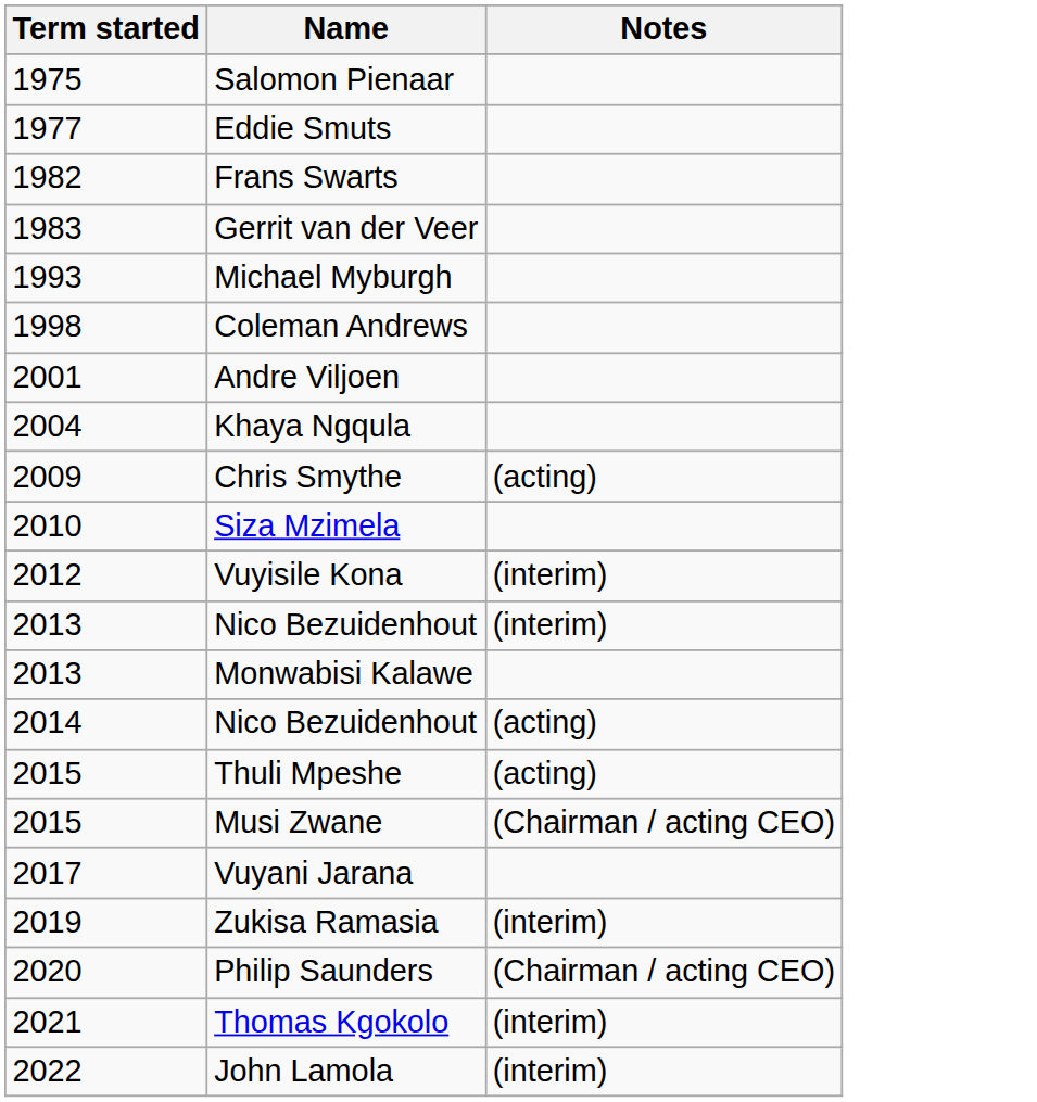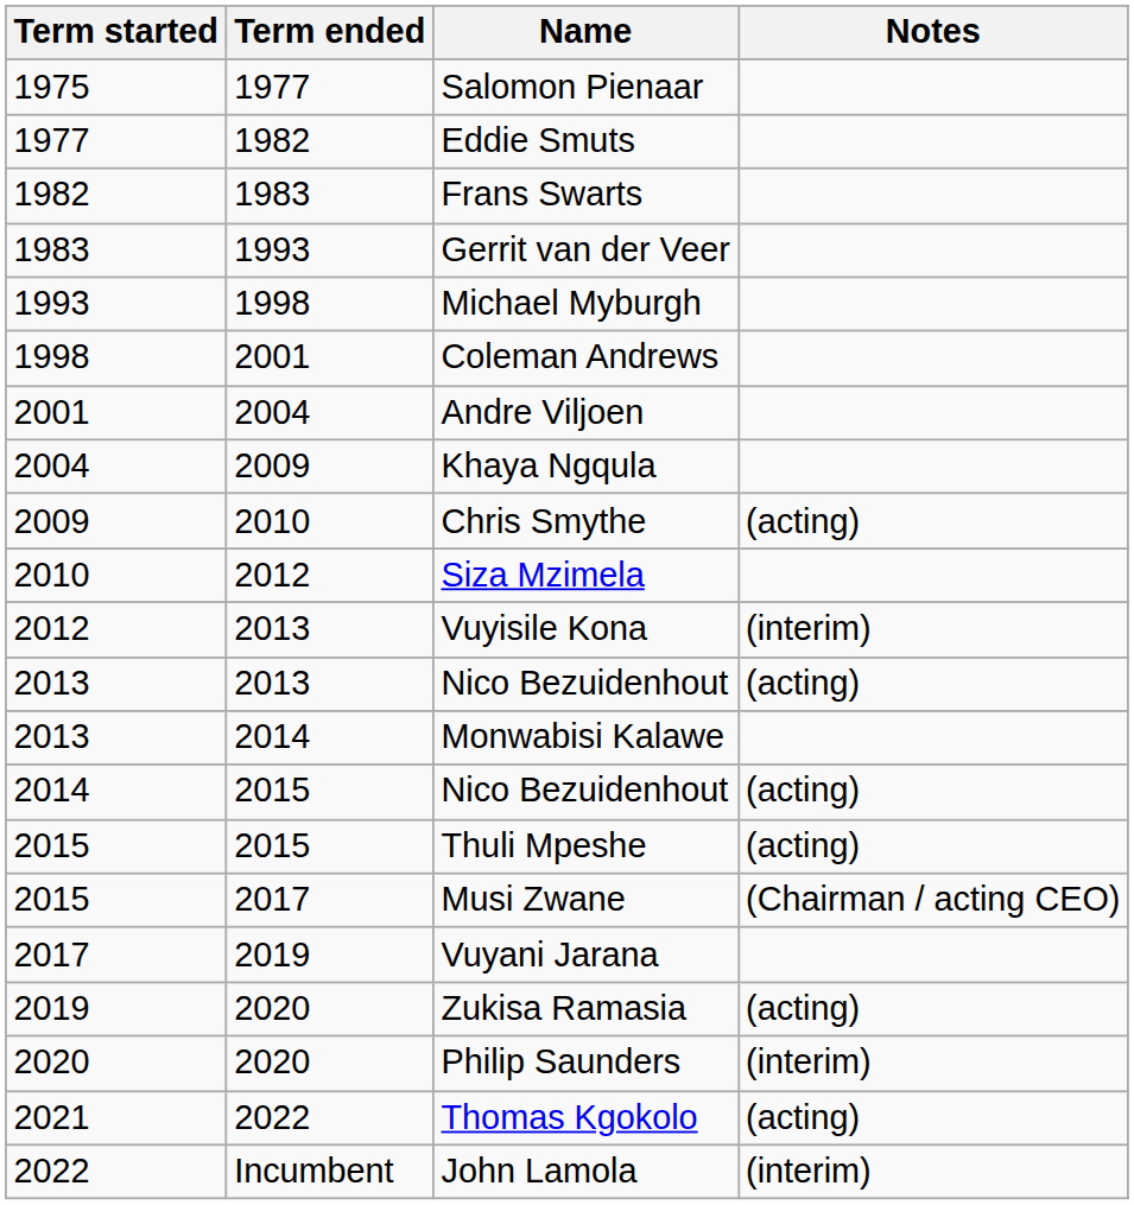+ column: Term ended | 1977 | 1982 | 1983 | 1993 | 1998 | 2001 | 2004 | 2009 | 2010 | 2012 | 2013 | 2013 | 2014 | 2015 | 2015 | 2017 | 2019 | 2020 | 2020 | 2022 | Incumbent
2013 / Nico Bezuidenhout | Notes: (interim) -> (acting)
Zukisa Ramasia | Notes: (interim) -> (acting)
Philip Saunders | Notes: (Chairman / acting CEO) -> (interim)
Thomas Kgokolo | Notes: (interim) -> (acting)
